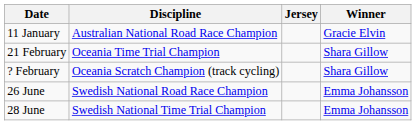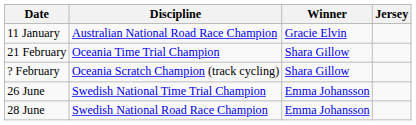columns swapped: Jersey <-> Winner
26 June | Discipline: Swedish National Road Race Champion -> Swedish National Time Trial Champion
28 June | Discipline: Swedish National Time Trial Champion -> Swedish National Road Race Champion
